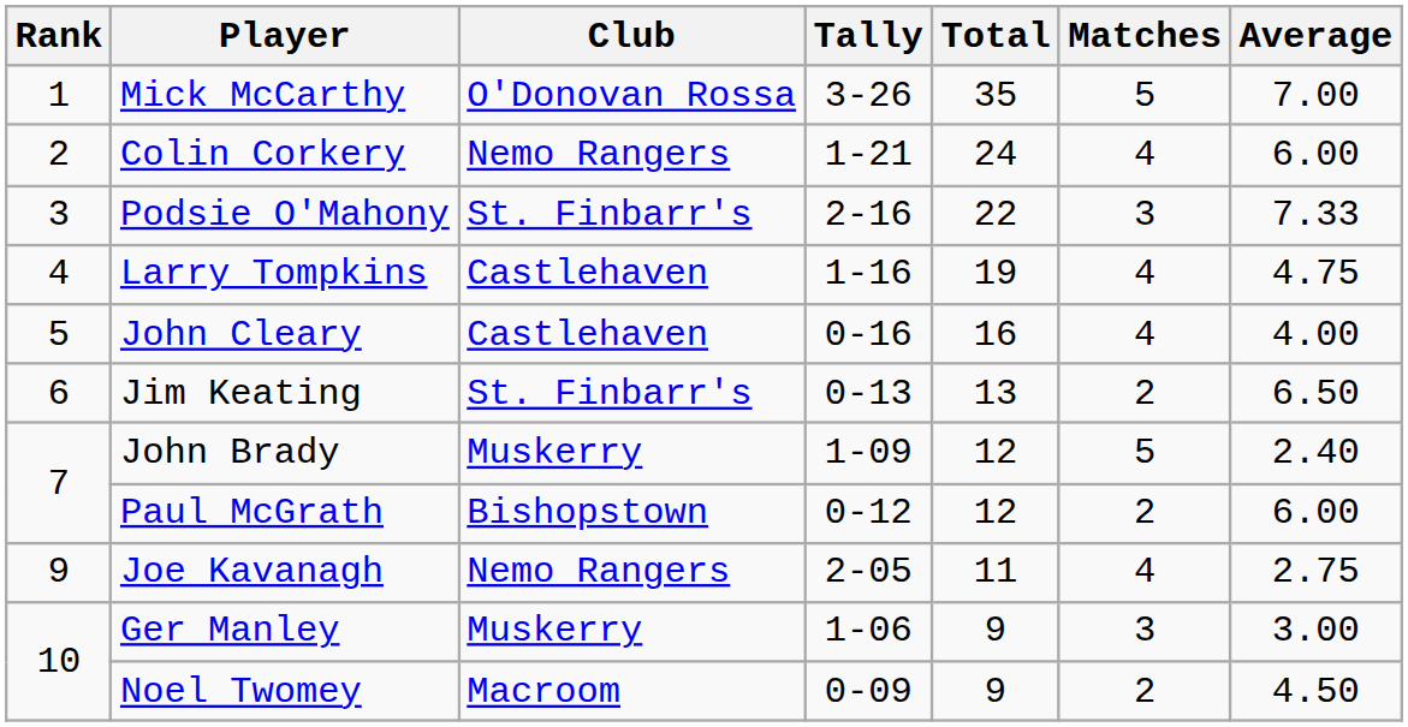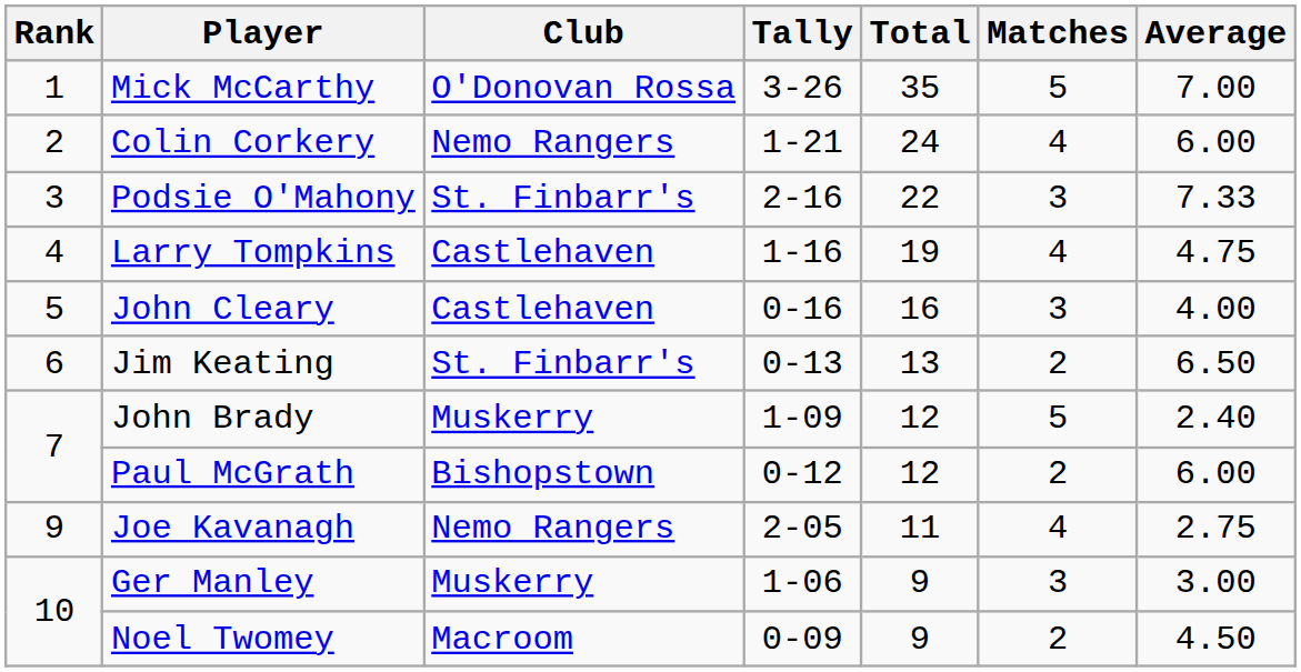John Cleary | Matches: 4 -> 3
